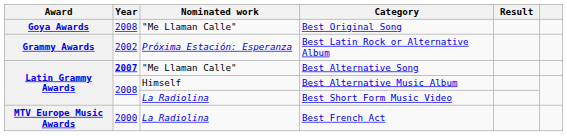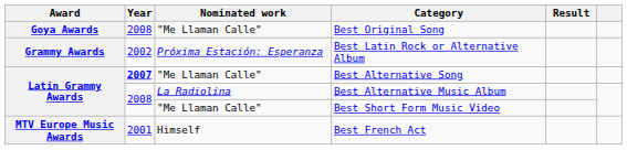Best Alternative Music Album | Nominated work: Himself -> La Radiolina
Best Short Form Music Video | Nominated work: La Radiolina -> "Me Llaman Calle"
Best French Act | Year: 2000 -> 2001
Best French Act | Nominated work: La Radiolina -> Himself
